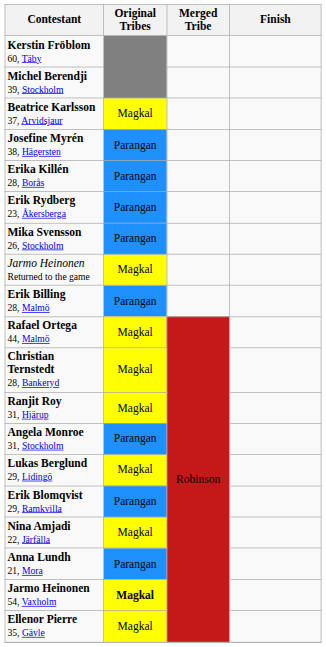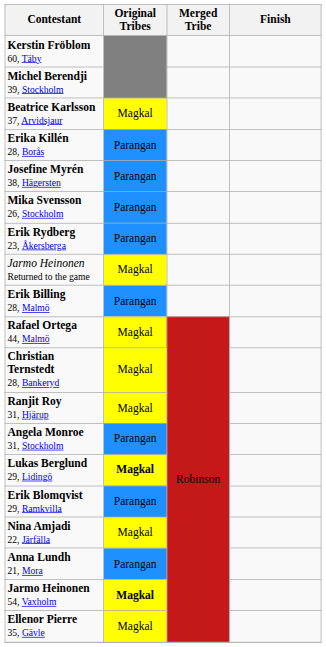rows swapped: Erika Killén 28, Borås <-> Josefine Myrén 38, Hägersten
rows swapped: Mika Svensson 26, Stockholm <-> Erik Rydberg 23, Åkersberga
Lukas Berglund 29, Lidingö | Original Tribes: normal -> bold
